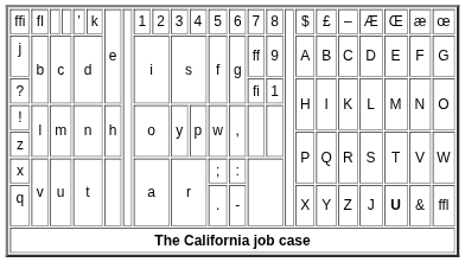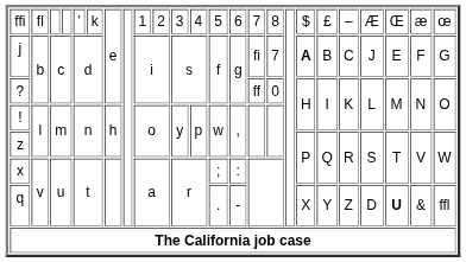j | column 16: ff -> fi
j | column 17: 9 -> 7
j | column 19: normal -> bold
j | column 22: D -> J
? | column 16: fi -> ff
? | column 17: 1 -> 0
q | column 22: J -> D
